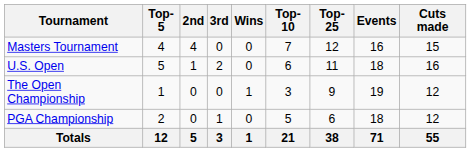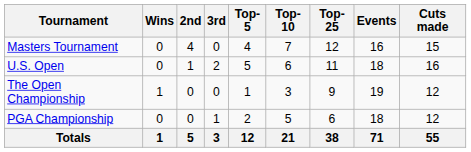columns swapped: Wins <-> Top-5
